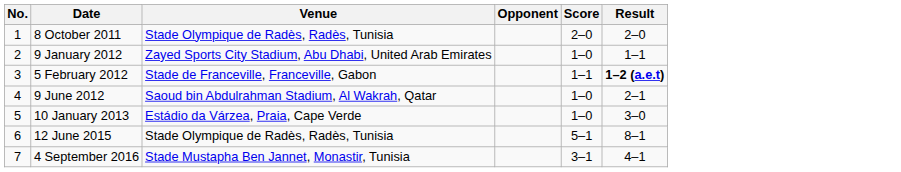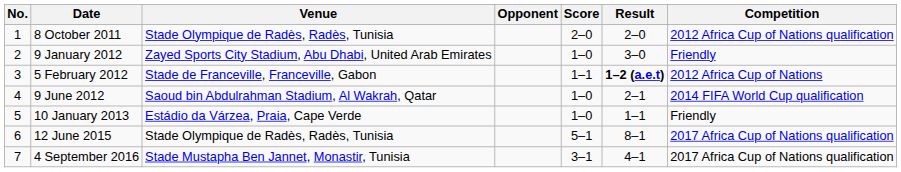+ column: Competition | 2012 Africa Cup of Nations qualification | Friendly | 2012 Africa Cup of Nations | 2014 FIFA World Cup qualification | Friendly | 2017 Africa Cup of Nations qualification | 2017 Africa Cup of Nations qualification
9 January 2012 | Result: 1–1 -> 3–0
10 January 2013 | Result: 3–0 -> 1–1
